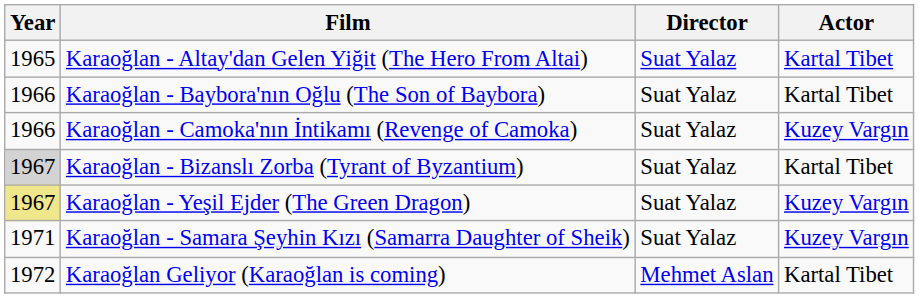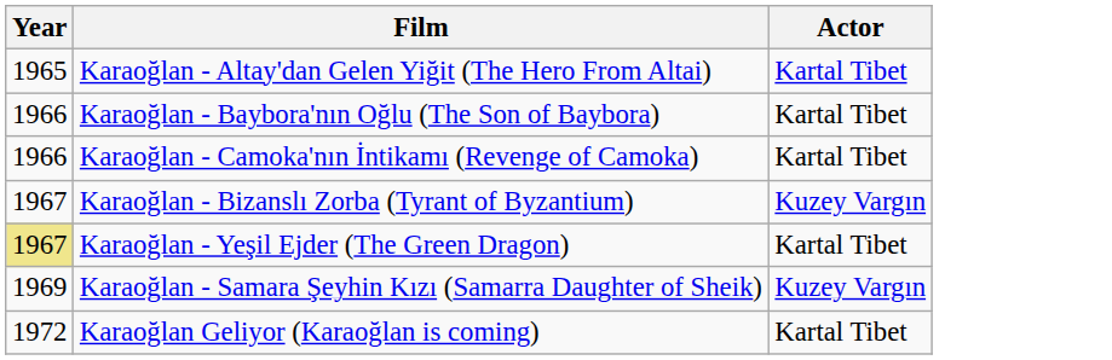- column: Director | Suat Yalaz | Suat Yalaz | Suat Yalaz | Suat Yalaz | Suat Yalaz | Suat Yalaz | Mehmet Aslan
Karaoğlan - Camoka'nın İntikamı (Revenge of Camoka) | Actor: Kuzey Vargın -> Kartal Tibet
Karaoğlan - Bizanslı Zorba (Tyrant of Byzantium) | Year: lightgrey background -> no background
Karaoğlan - Bizanslı Zorba (Tyrant of Byzantium) | Actor: Kartal Tibet -> Kuzey Vargın
Karaoğlan - Yeşil Ejder (The Green Dragon) | Actor: Kuzey Vargın -> Kartal Tibet
Karaoğlan - Samara Şeyhin Kızı (Samarra Daughter of Sheik) | Year: 1971 -> 1969
